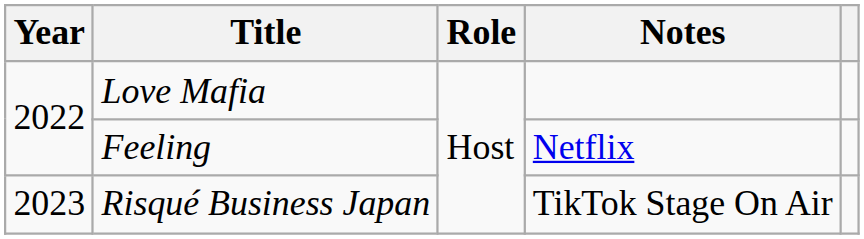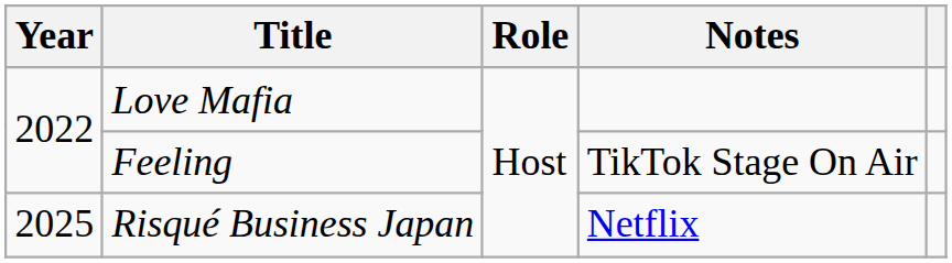Feeling | Notes: Netflix -> TikTok Stage On Air
Risqué Business Japan | Year: 2023 -> 2025
Risqué Business Japan | Notes: TikTok Stage On Air -> Netflix
